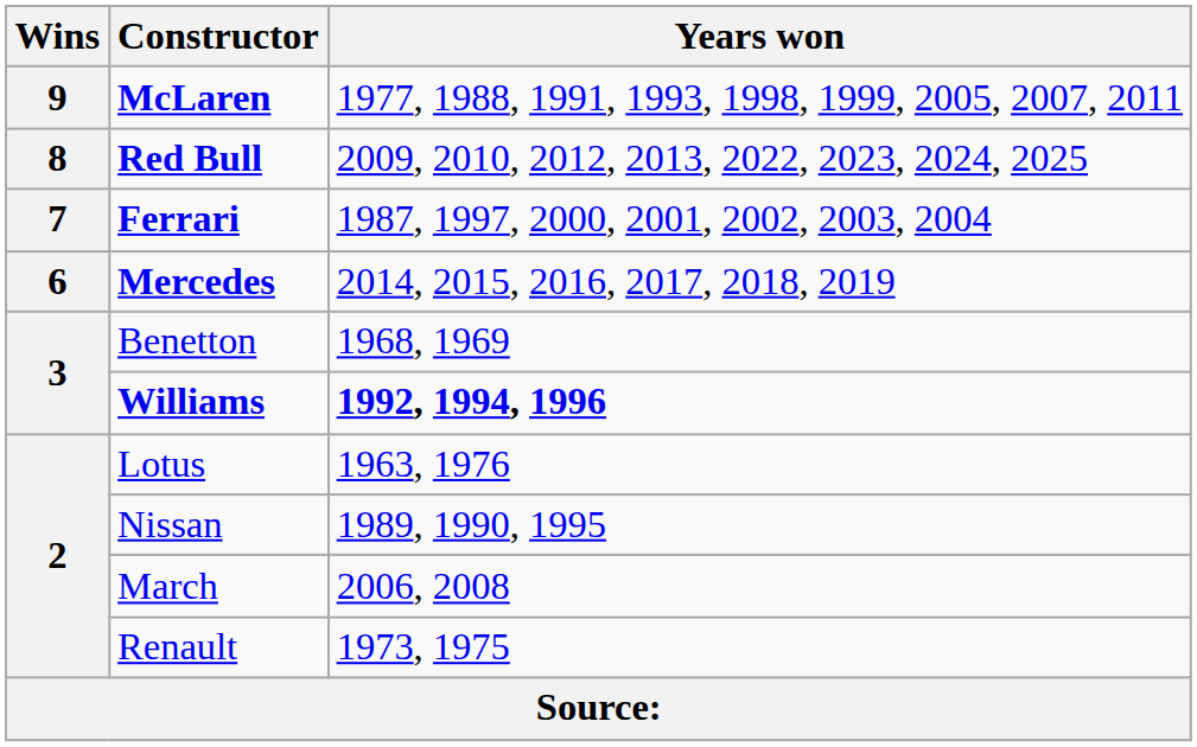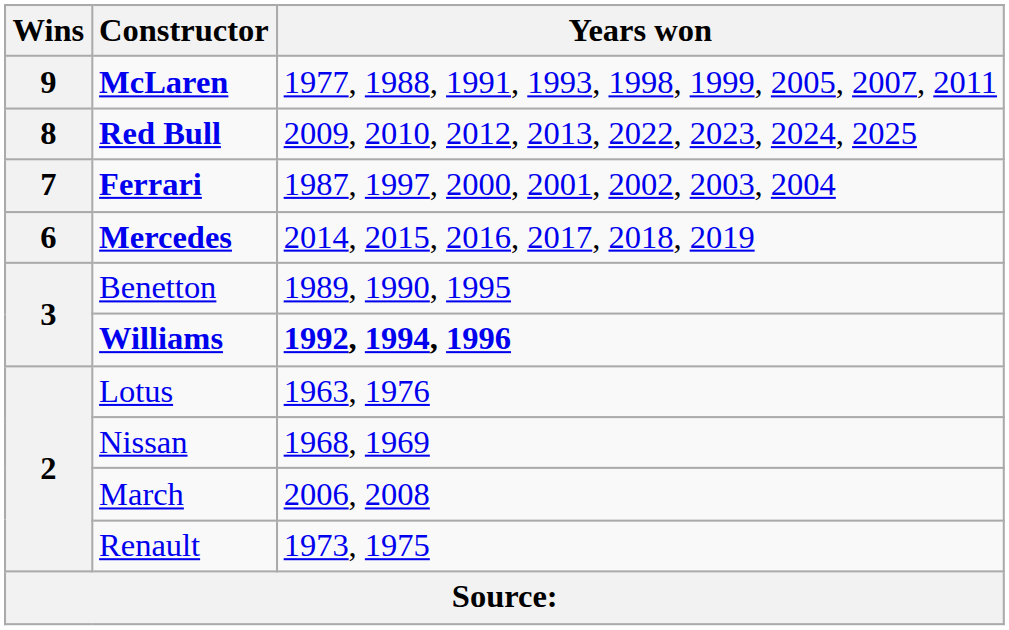Benetton | Years won: 1968, 1969 -> 1989, 1990, 1995
Nissan | Years won: 1989, 1990, 1995 -> 1968, 1969
